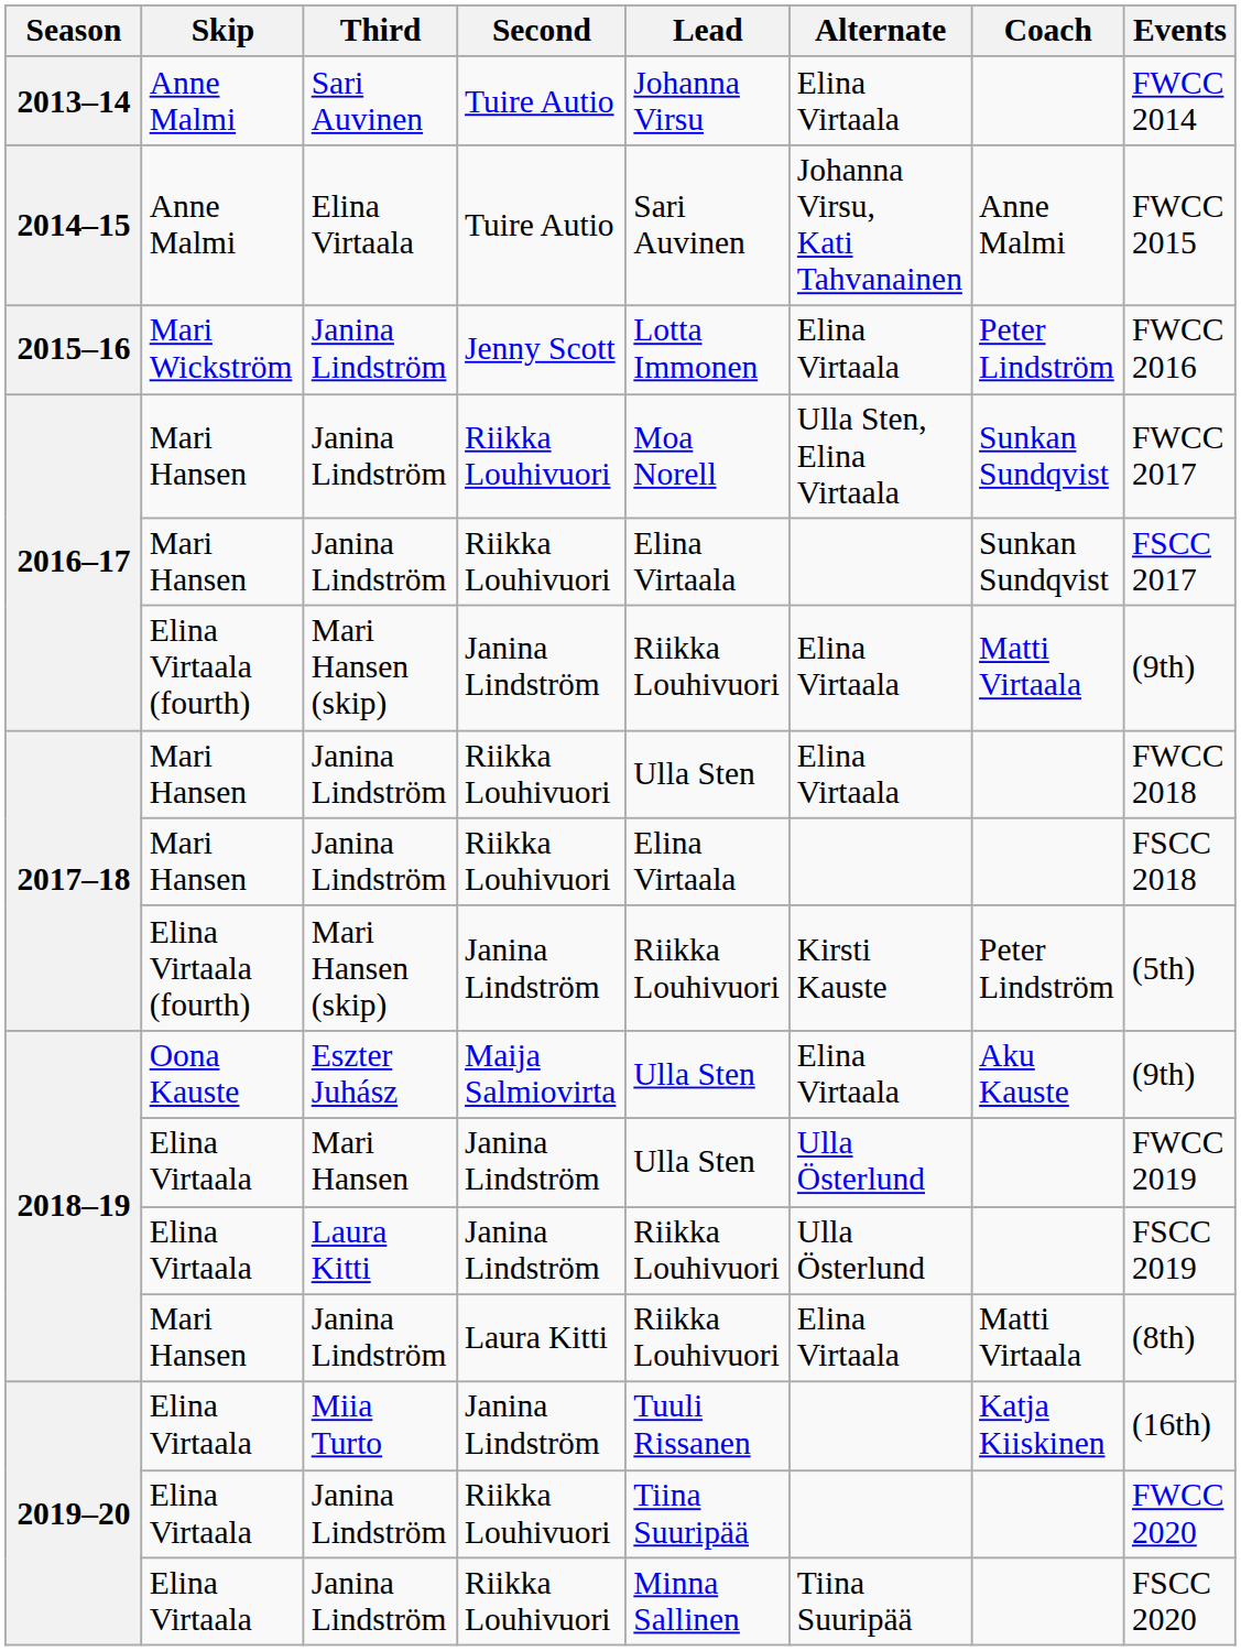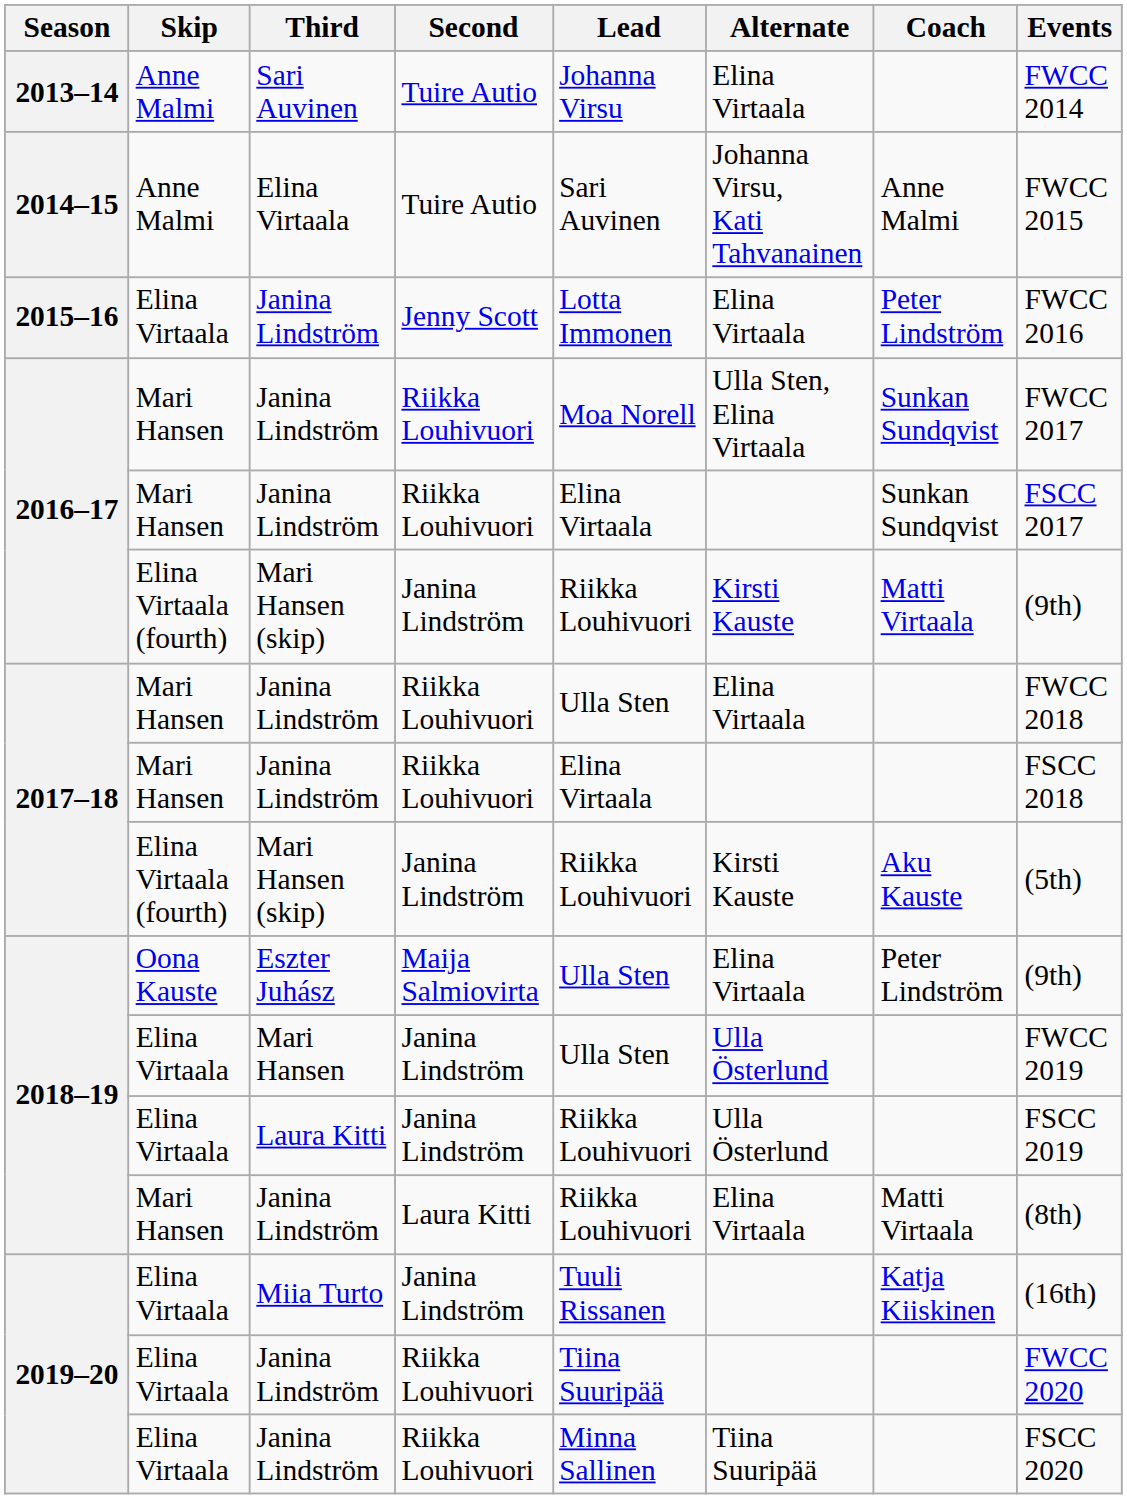2015–16 / Janina Lindström | Skip: Mari Wickström -> Elina Virtaala
2016–17 / Mari Hansen (skip) | Alternate: Elina Virtaala -> Kirsti Kauste
2017–18 / Mari Hansen (skip) | Coach: Peter Lindström -> Aku Kauste
Eszter Juhász | Coach: Aku Kauste -> Peter Lindström
